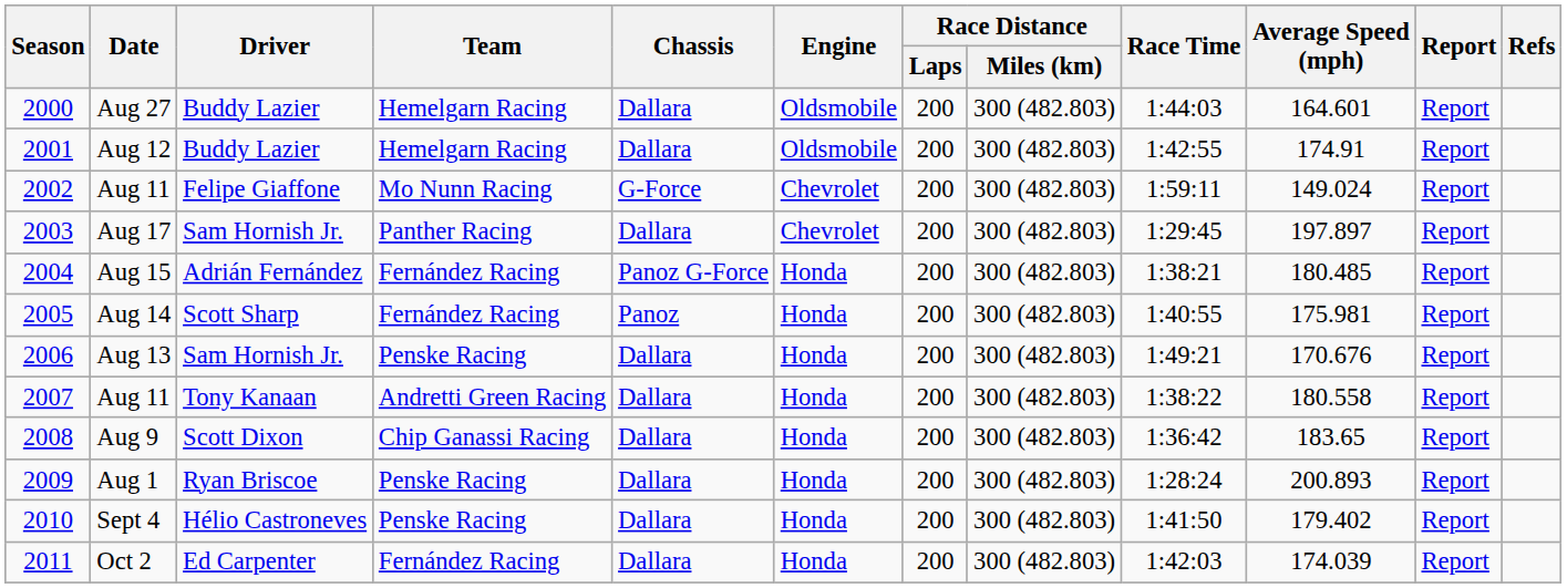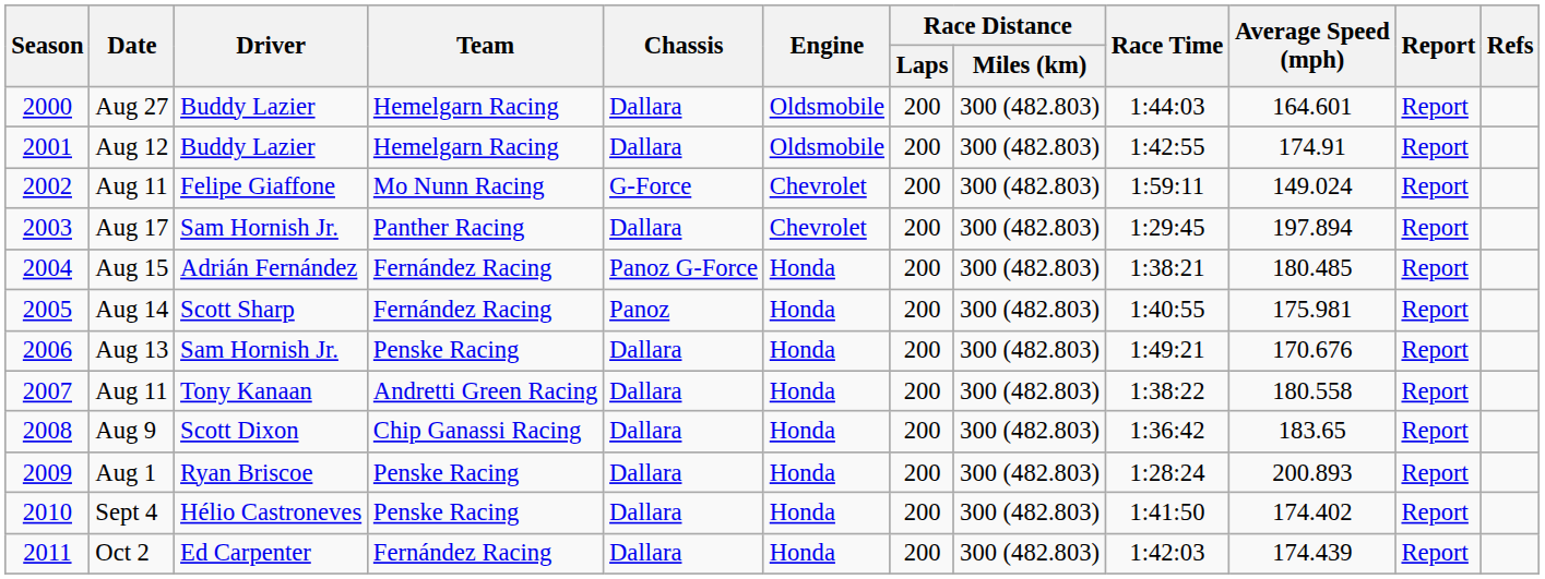Aug 17 | Average Speed (mph): 197.897 -> 197.894
Sept 4 | Average Speed (mph): 179.402 -> 174.402
Oct 2 | Average Speed (mph): 174.039 -> 174.439
